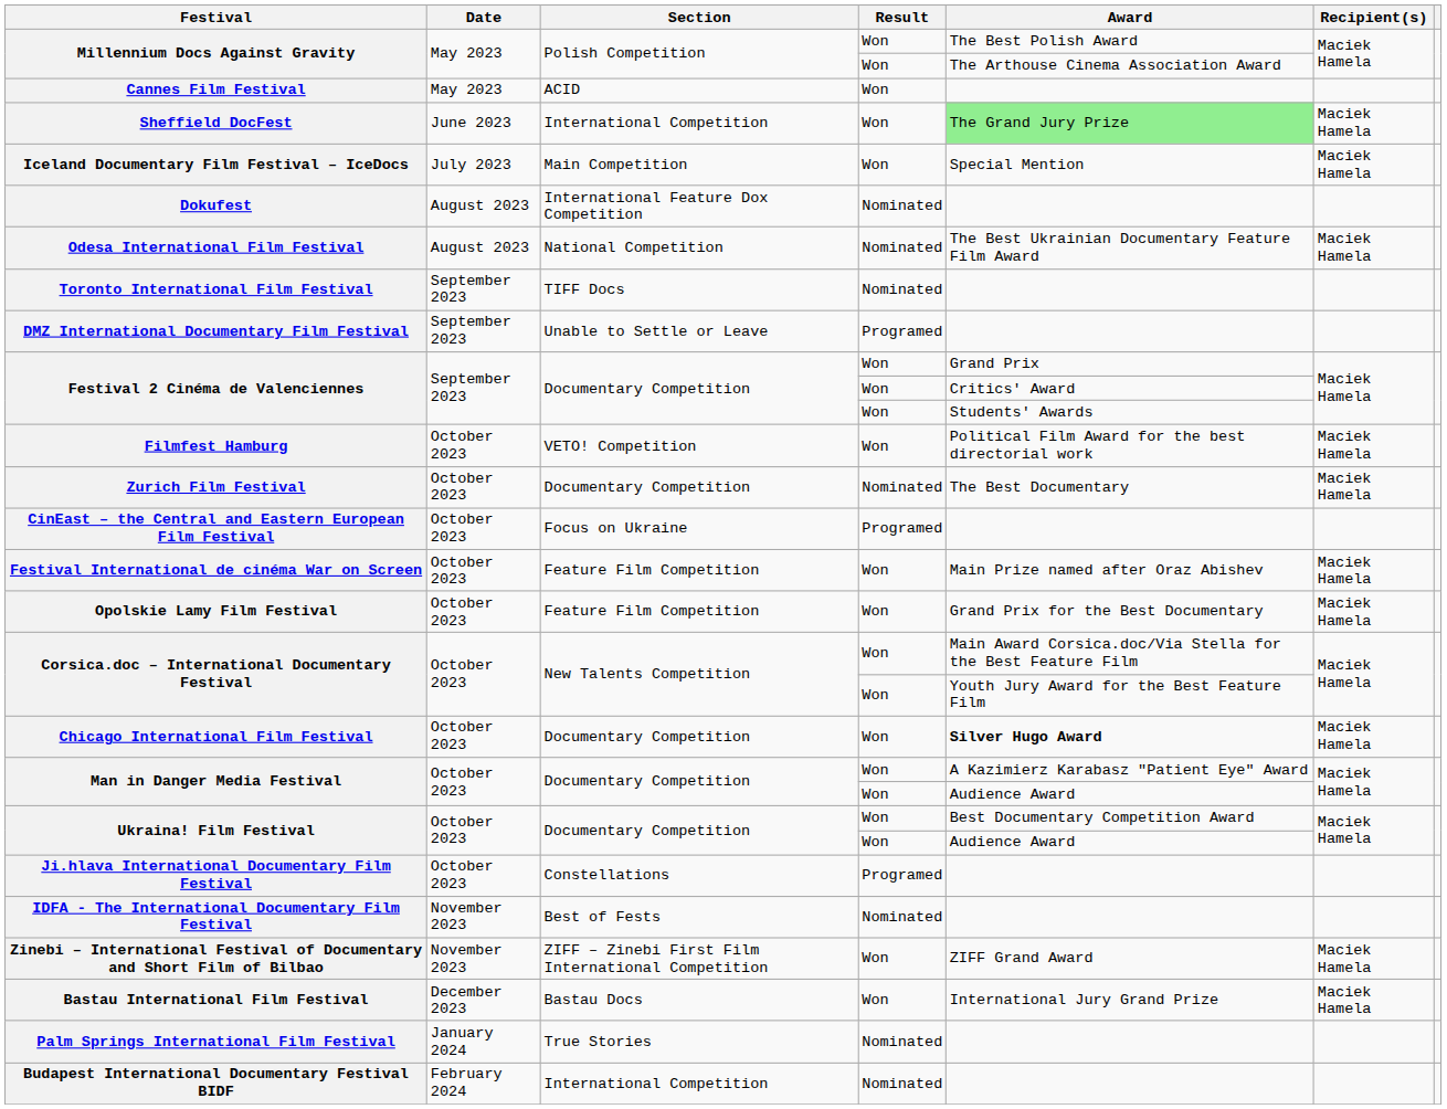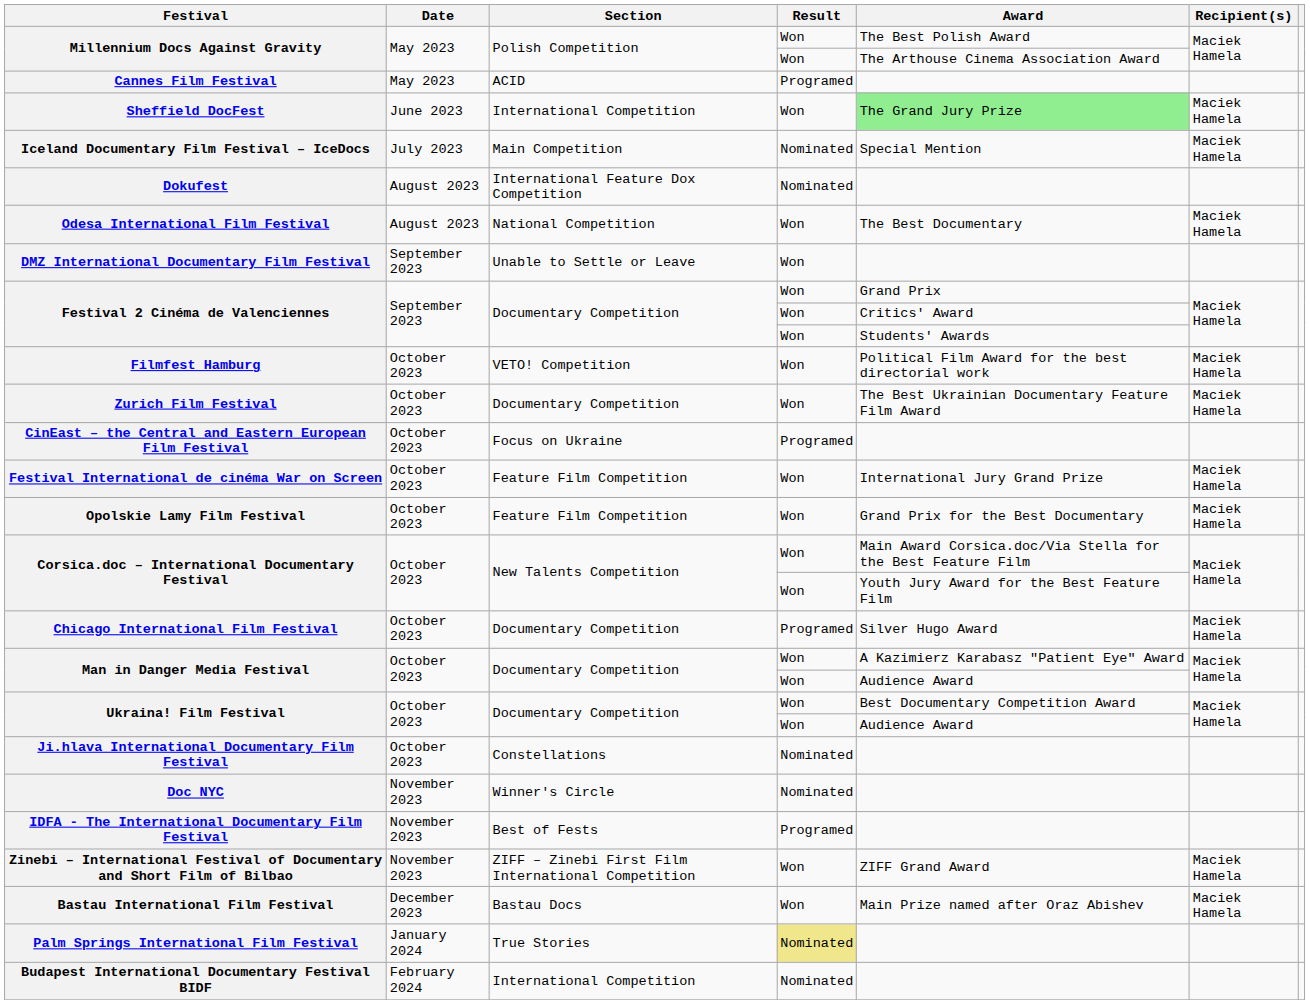Cannes Film Festival | Result: Won -> Programed
Iceland Documentary Film Festival – IceDocs | Result: Won -> Nominated
Odesa International Film Festival | Result: Nominated -> Won
Odesa International Film Festival | Award: The Best Ukrainian Documentary Feature Film Award -> The Best Documentary
- row: Toronto International Film Festival | September 2023 | TIFF Docs | Nominated
DMZ International Documentary Film Festival | Result: Programed -> Won
Zurich Film Festival | Result: Nominated -> Won
Zurich Film Festival | Award: The Best Documentary -> The Best Ukrainian Documentary Feature Film Award
Festival International de cinéma War on Screen | Award: Main Prize named after Oraz Abishev -> International Jury Grand Prize
Chicago International Film Festival | Result: Won -> Programed
Chicago International Film Festival | Award: bold -> normal
Ji.hlava International Documentary Film Festival | Result: Programed -> Nominated
+ row: Doc NYC | November 2023 | Winner's Circle | Nominated
IDFA - The International Documentary Film Festival | Result: Nominated -> Programed
Bastau International Film Festival | Award: International Jury Grand Prize -> Main Prize named after Oraz Abishev
Palm Springs International Film Festival | Result: no background -> khaki background
